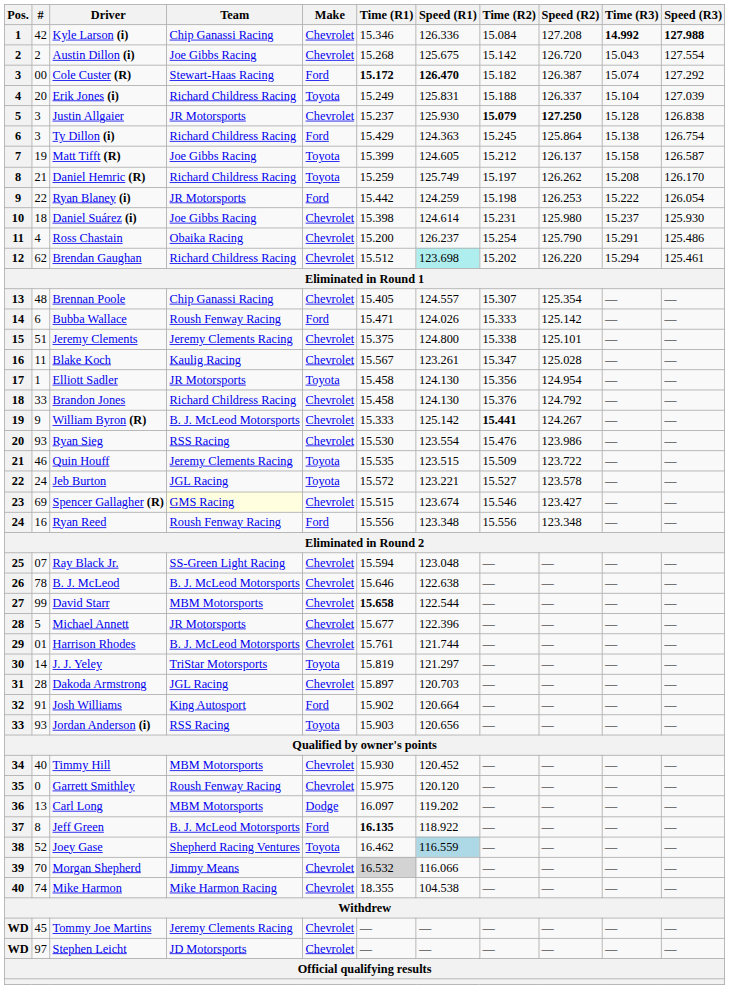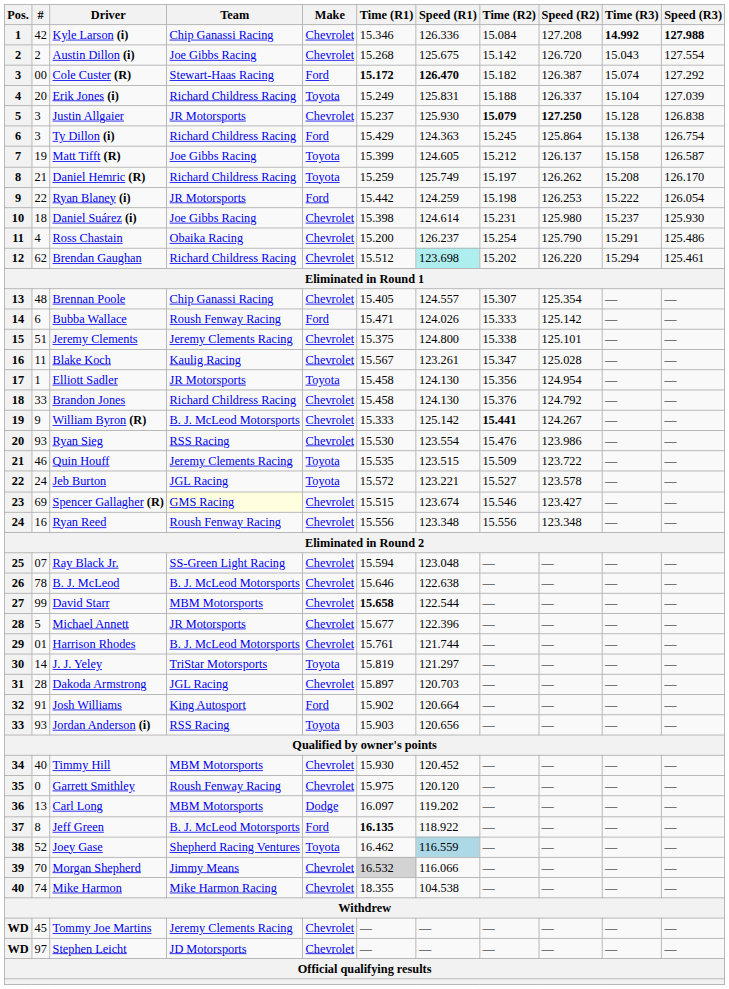Ryan Reed | Make: Ford -> Chevrolet
